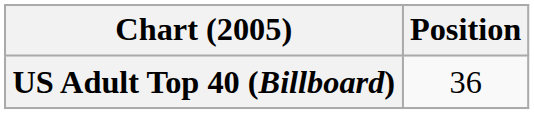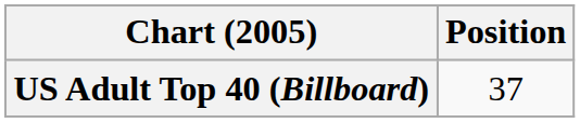US Adult Top 40 (Billboard) | Position: 36 -> 37
